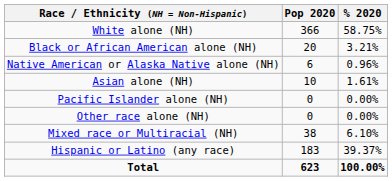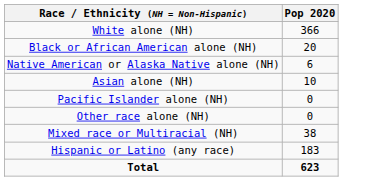- column: % 2020 | 58.75% | 3.21% | 0.96% | 1.61% | 0.00% | 0.00% | 6.10% | 39.37% | 100.00%
